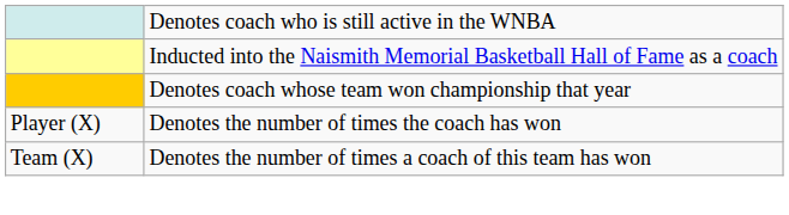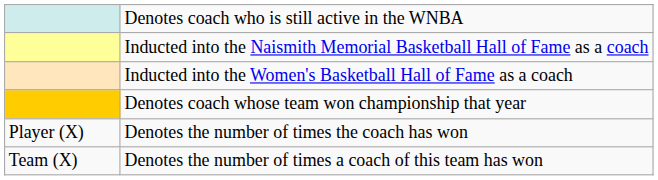+ row: Inducted into the Women's Basketball Hall of Fame as a coach
